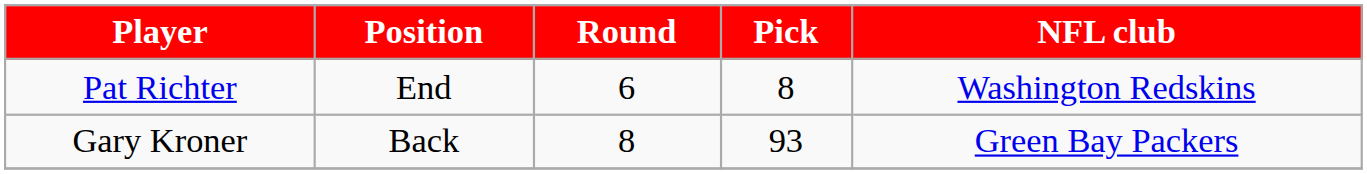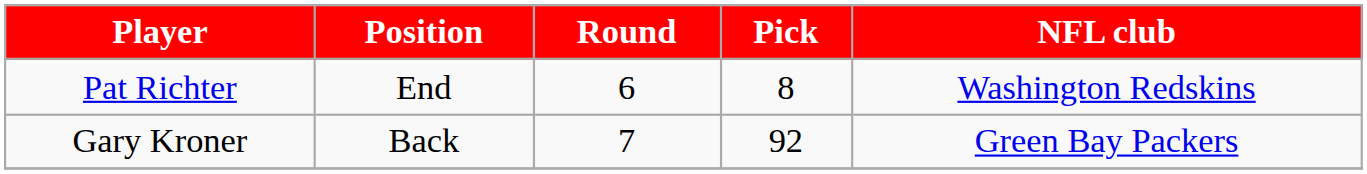Gary Kroner | Round: 8 -> 7
Gary Kroner | Pick: 93 -> 92
